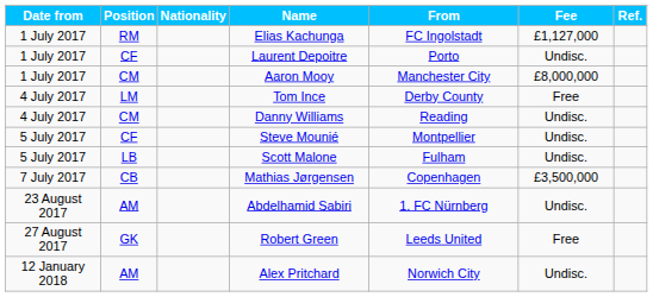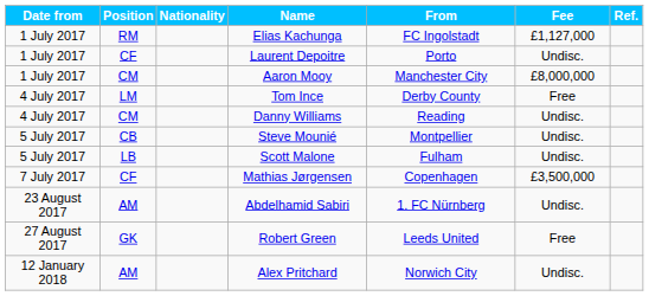Steve Mounié | Position: CF -> CB
Mathias Jørgensen | Position: CB -> CF
